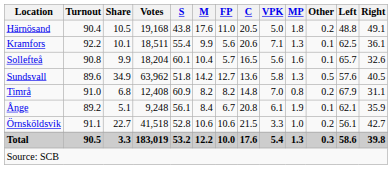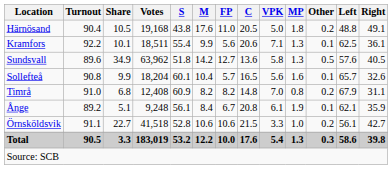rows swapped: Sollefteå <-> Sundsvall
